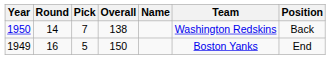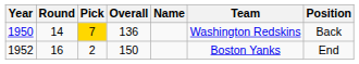14 | Pick: no background -> gold background
14 | Overall: 138 -> 136
16 | Year: 1949 -> 1952
16 | Pick: 5 -> 2
